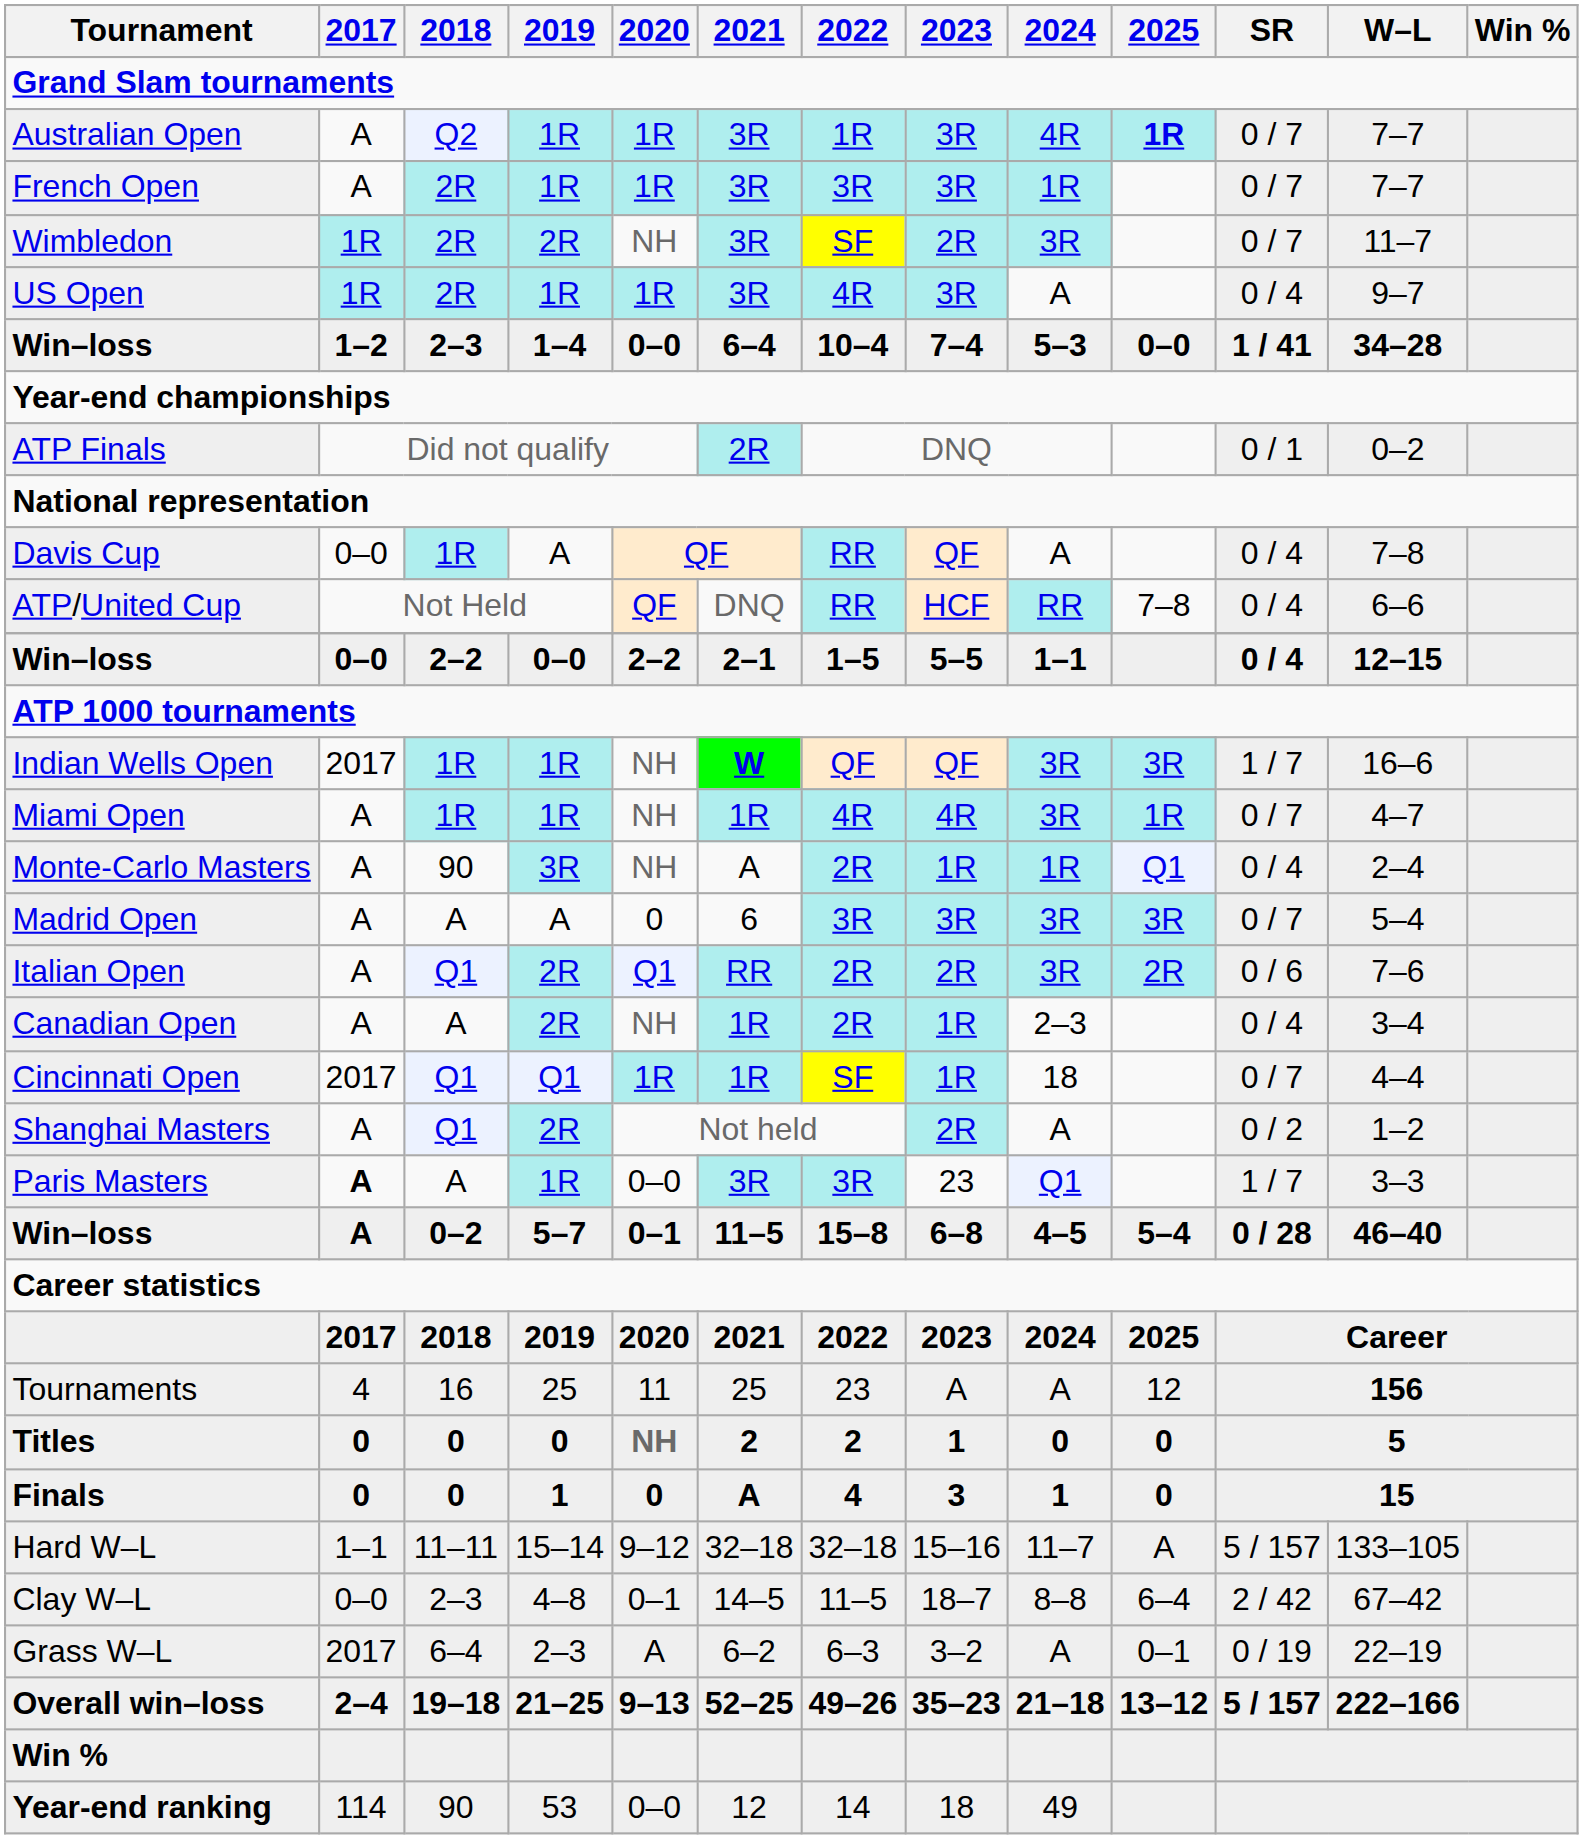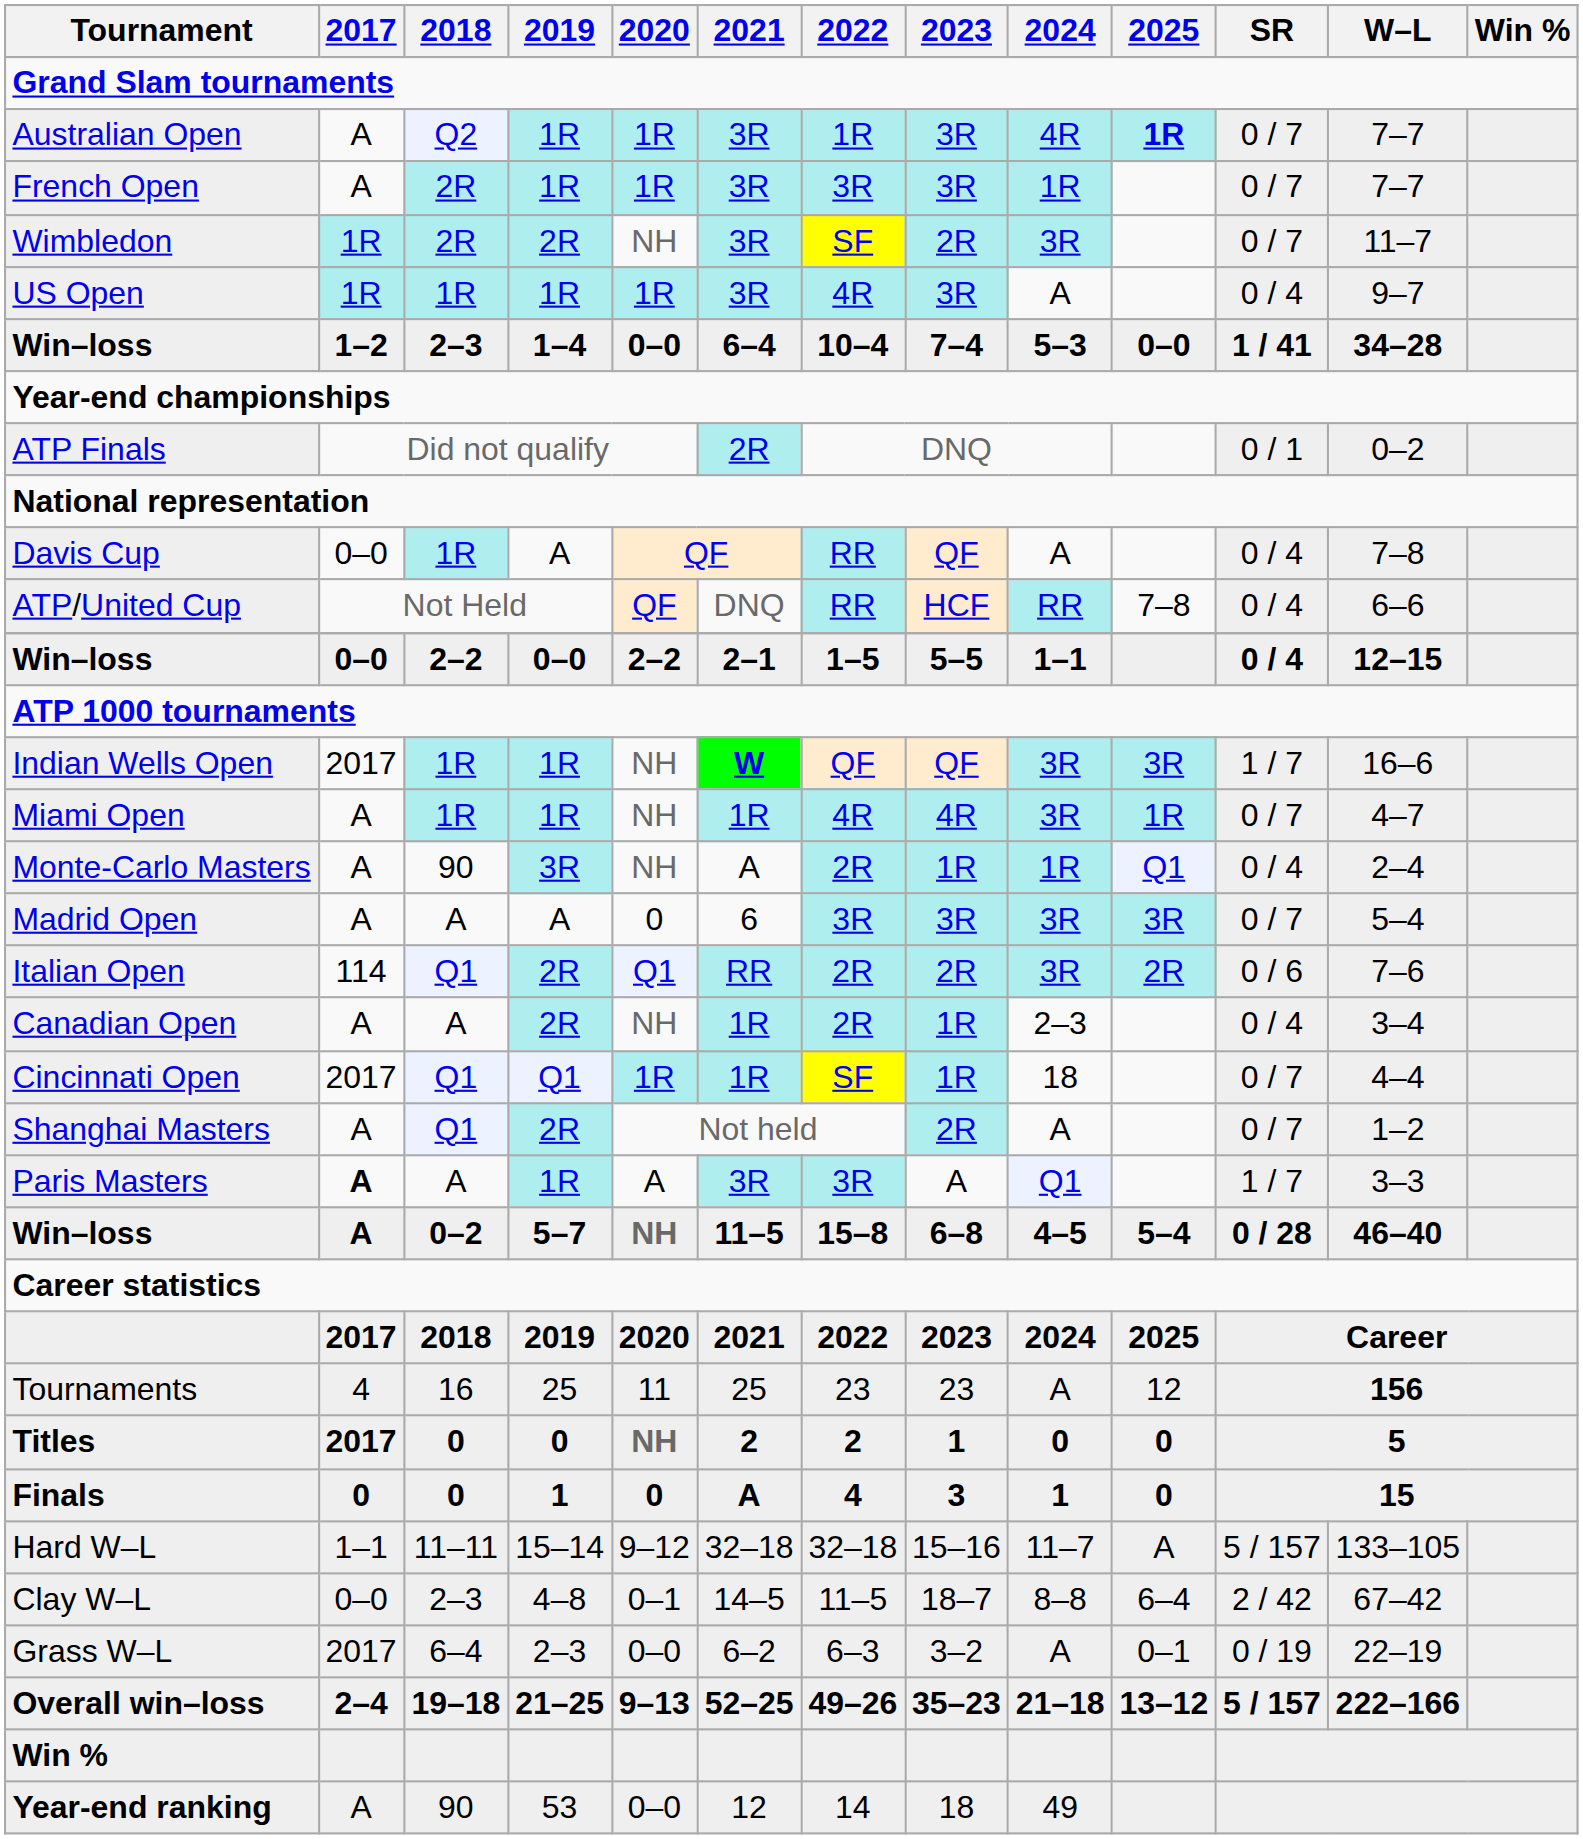US Open | 2018: 2R -> 1R
Italian Open | 2017: A -> 114
Shanghai Masters | SR: 0 / 2 -> 0 / 7
Paris Masters | 2020: 0–0 -> A
Paris Masters | 2023: 23 -> A
Win–loss / 5–7 | 2020: 0–1 -> NH
Tournaments | 2023: A -> 23
Titles | 2017: 0 -> 2017
Grass W–L | 2020: A -> 0–0
Year-end ranking | 2017: 114 -> A
